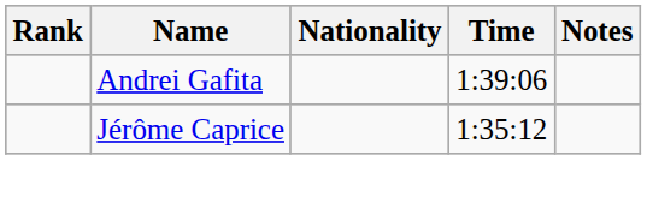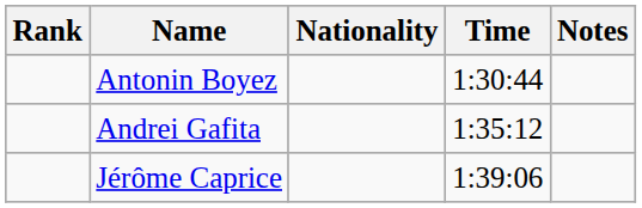+ row: Antonin Boyez | 1:30:44
Andrei Gafita | Time: 1:39:06 -> 1:35:12
Jérôme Caprice | Time: 1:35:12 -> 1:39:06
